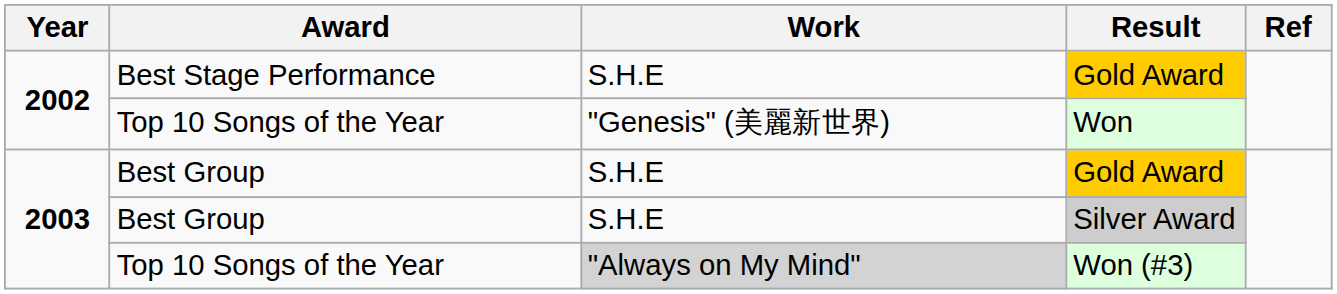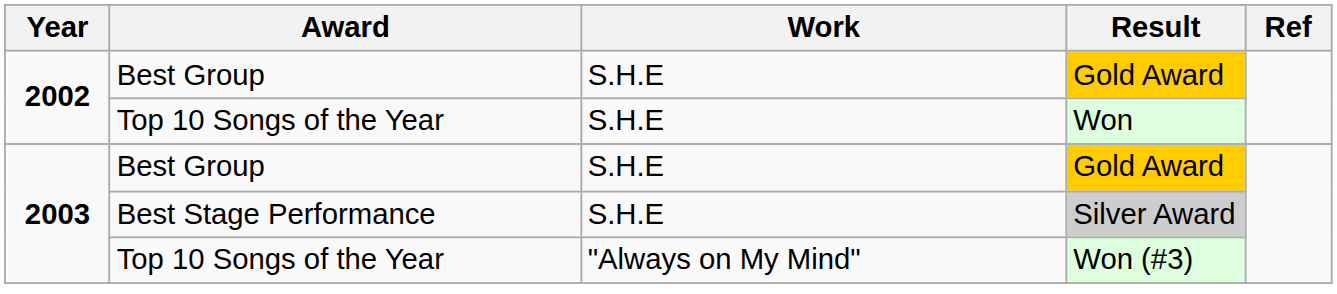2002 / Gold Award | Award: Best Stage Performance -> Best Group
Won | Work: "Genesis" (美麗新世界) -> S.H.E
Silver Award | Award: Best Group -> Best Stage Performance
Won (#3) | Work: lightgrey background -> no background
